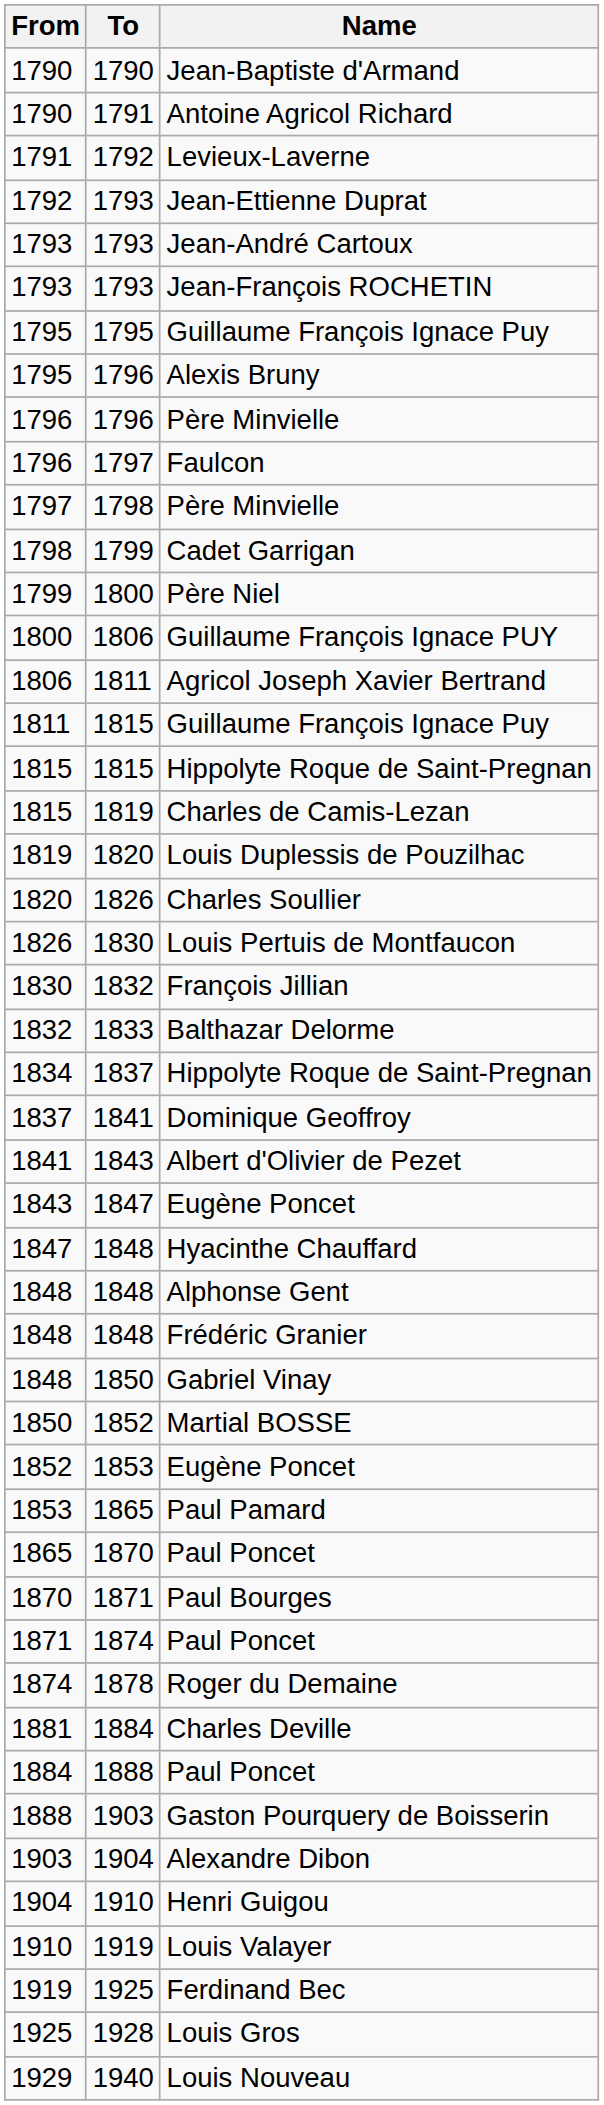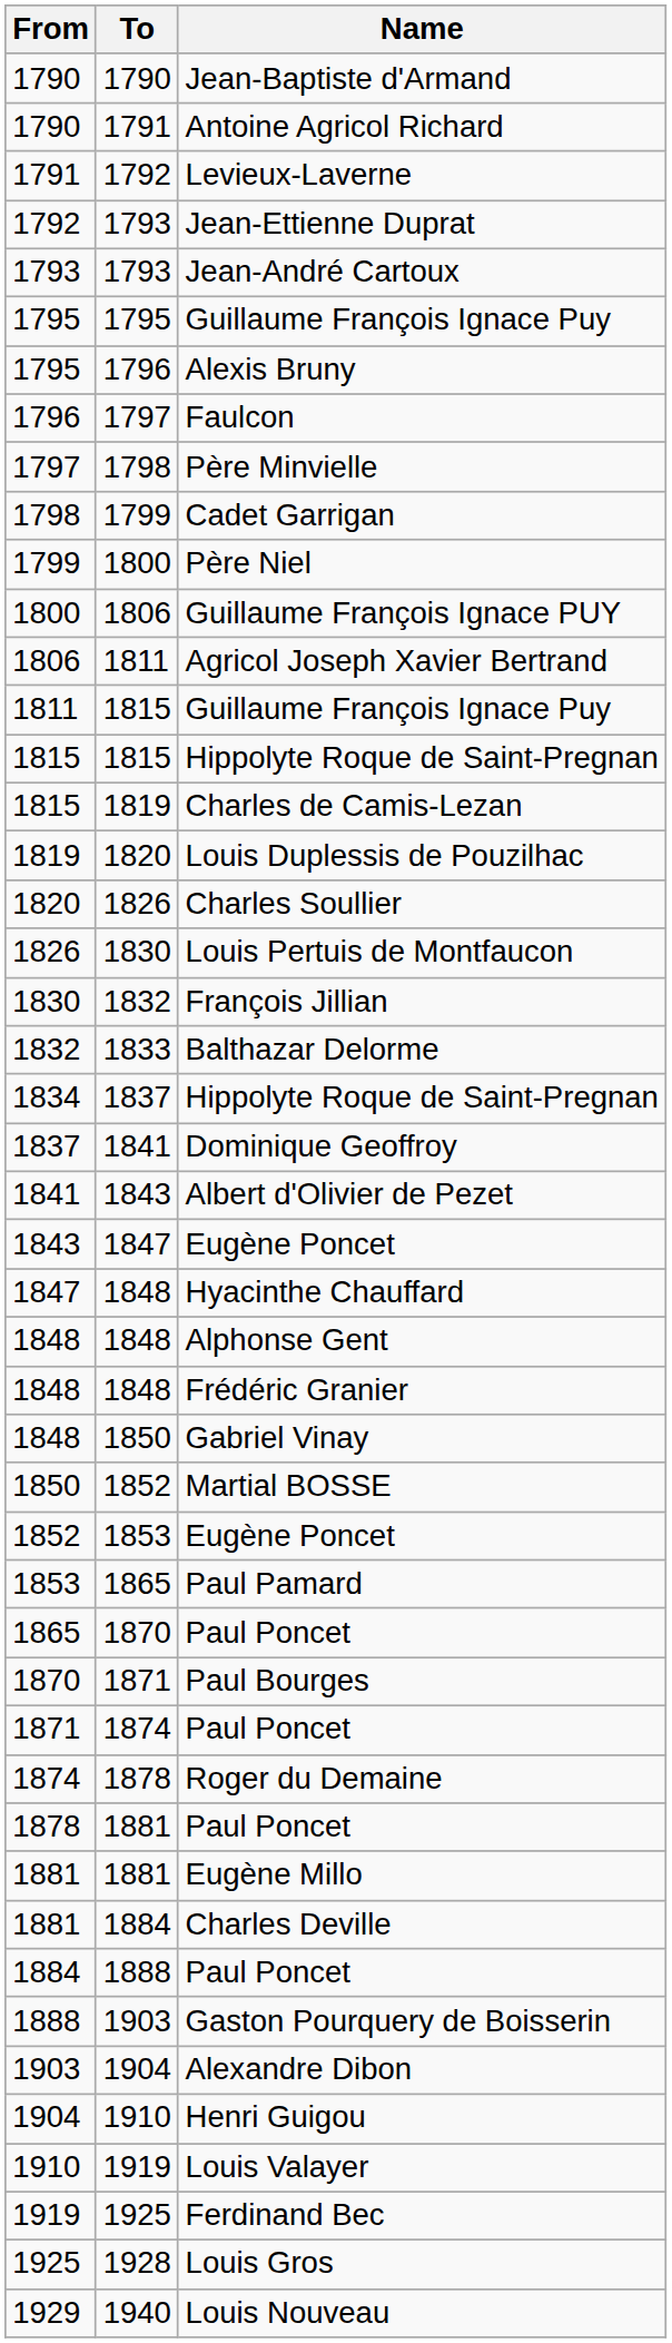- row: 1793 | 1793 | Jean-François ROCHETIN
- row: 1796 | 1796 | Père Minvielle
+ row: 1878 | 1881 | Paul Poncet
+ row: 1881 | 1881 | Eugène Millo
